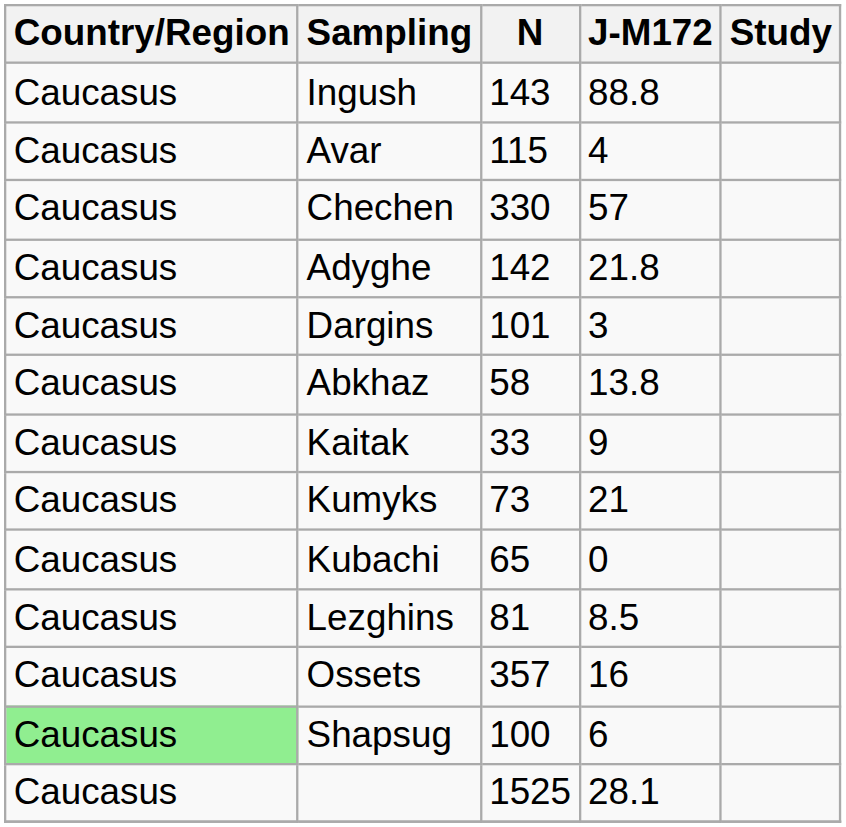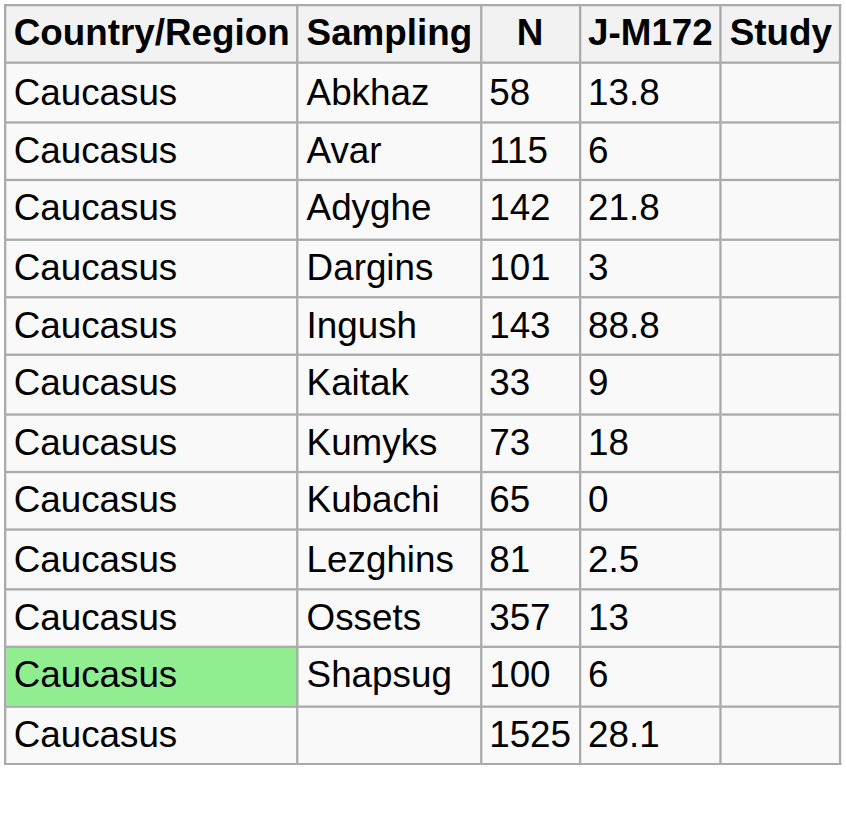rows swapped: Abkhaz <-> Ingush
Avar | J-M172: 4 -> 6
- row: Caucasus | Chechen | 330 | 57
Kumyks | J-M172: 21 -> 18
Lezghins | J-M172: 8.5 -> 2.5
Ossets | J-M172: 16 -> 13
